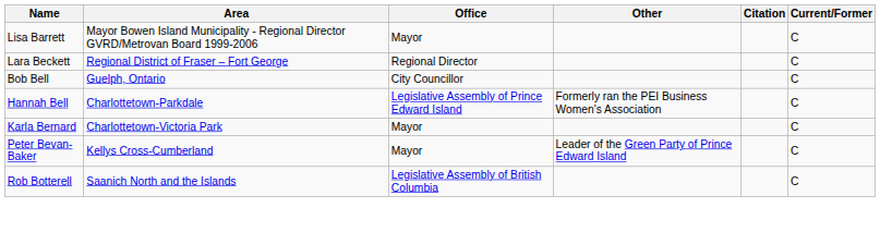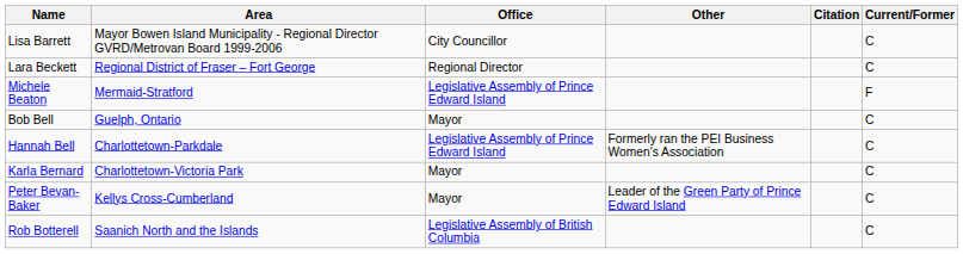Lisa Barrett | Office: Mayor -> City Councillor
+ row: Michele Beaton | Mermaid-Stratford | Legislative Assembly of Prince Edward Island | F
Bob Bell | Office: City Councillor -> Mayor
